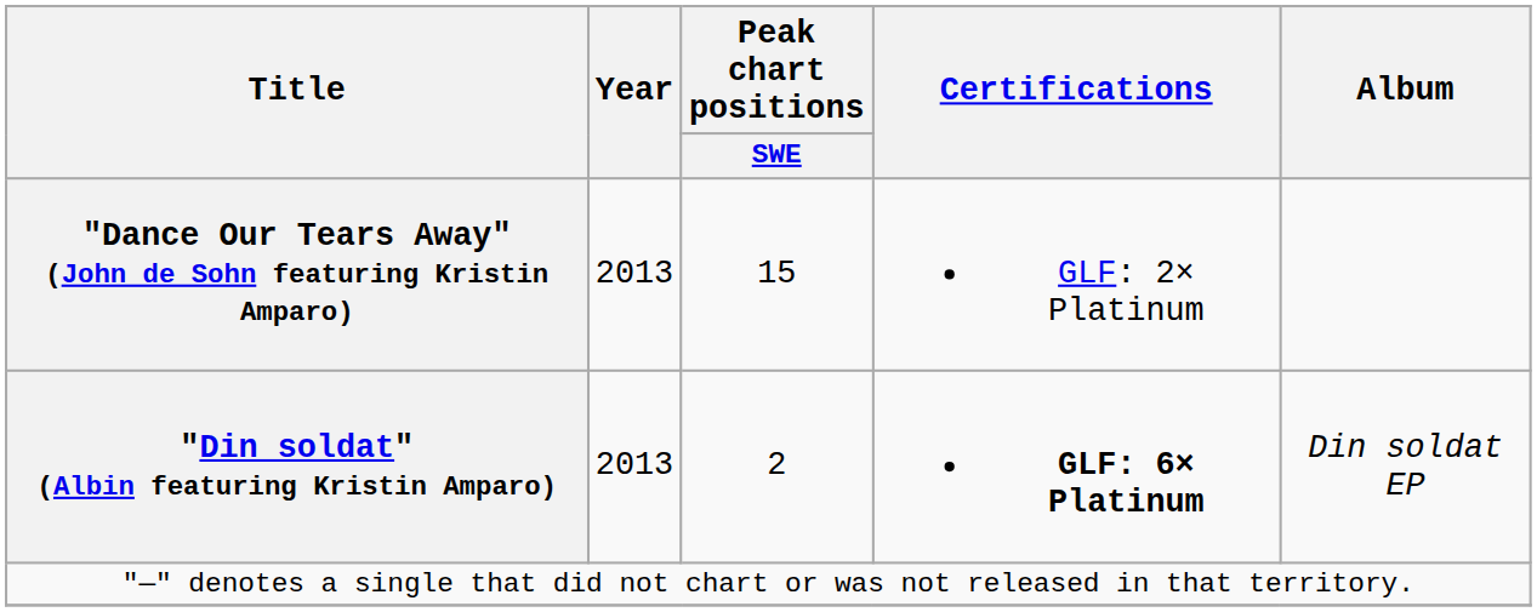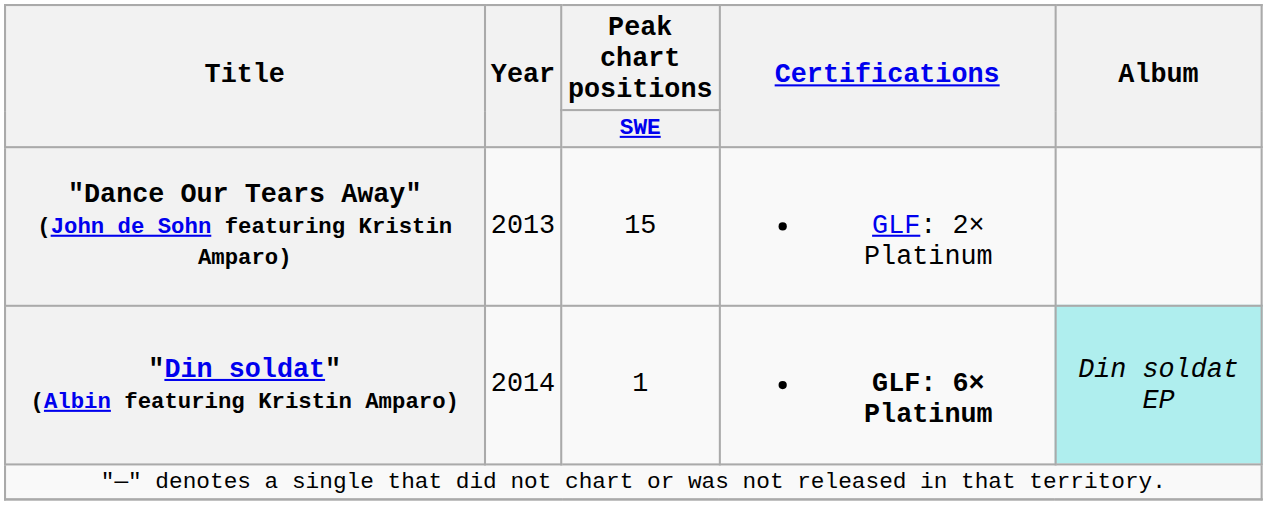"Din soldat" (Albin featuring Kristin Amparo) | Year: 2013 -> 2014
"Din soldat" (Albin featuring Kristin Amparo) | Peak chart positions / SWE: 2 -> 1
"Din soldat" (Albin featuring Kristin Amparo) | Album: no background -> paleturquoise background
